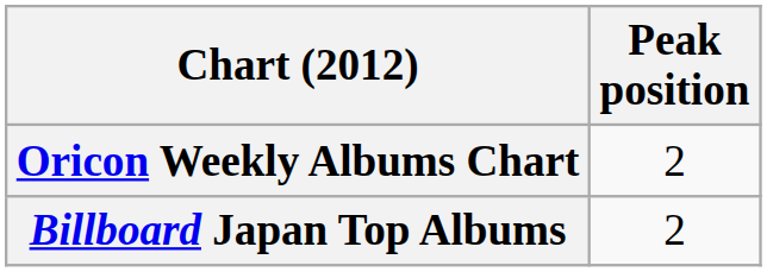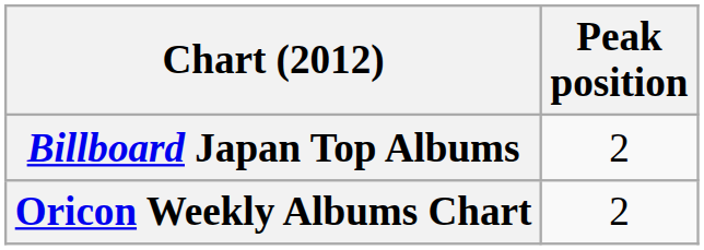rows swapped: Billboard Japan Top Albums <-> Oricon Weekly Albums Chart
